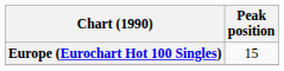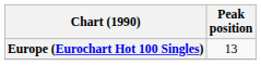Europe (Eurochart Hot 100 Singles) | Peak position: 15 -> 13
